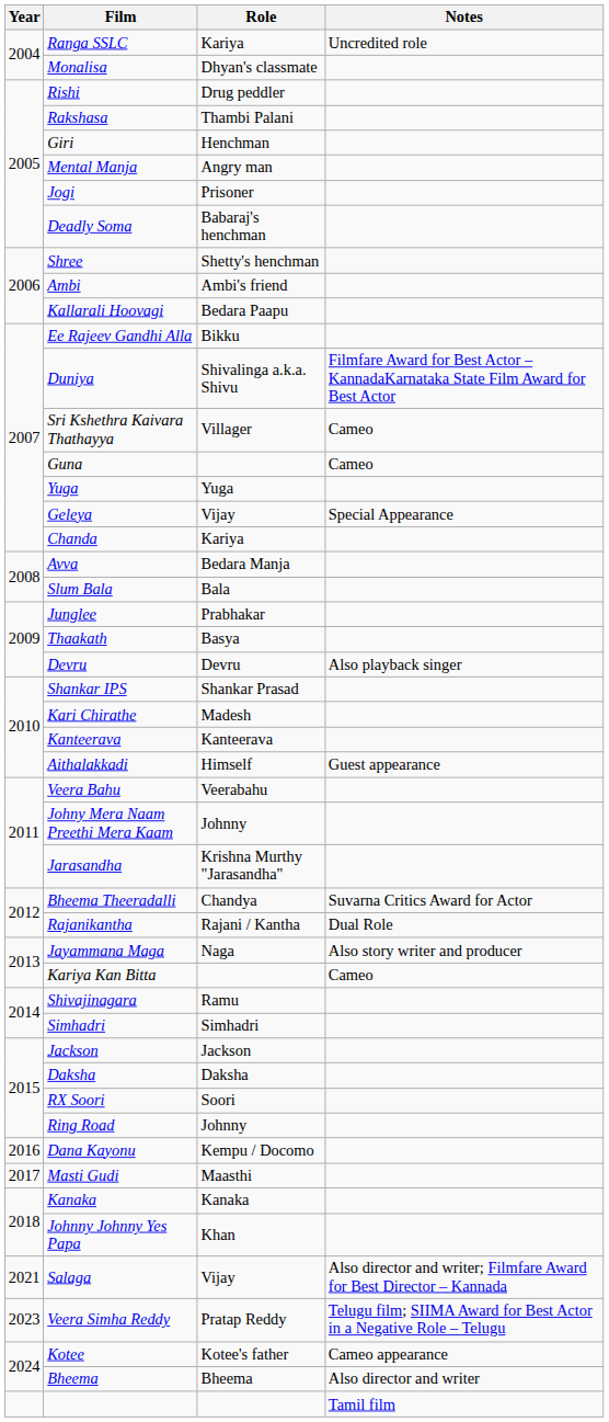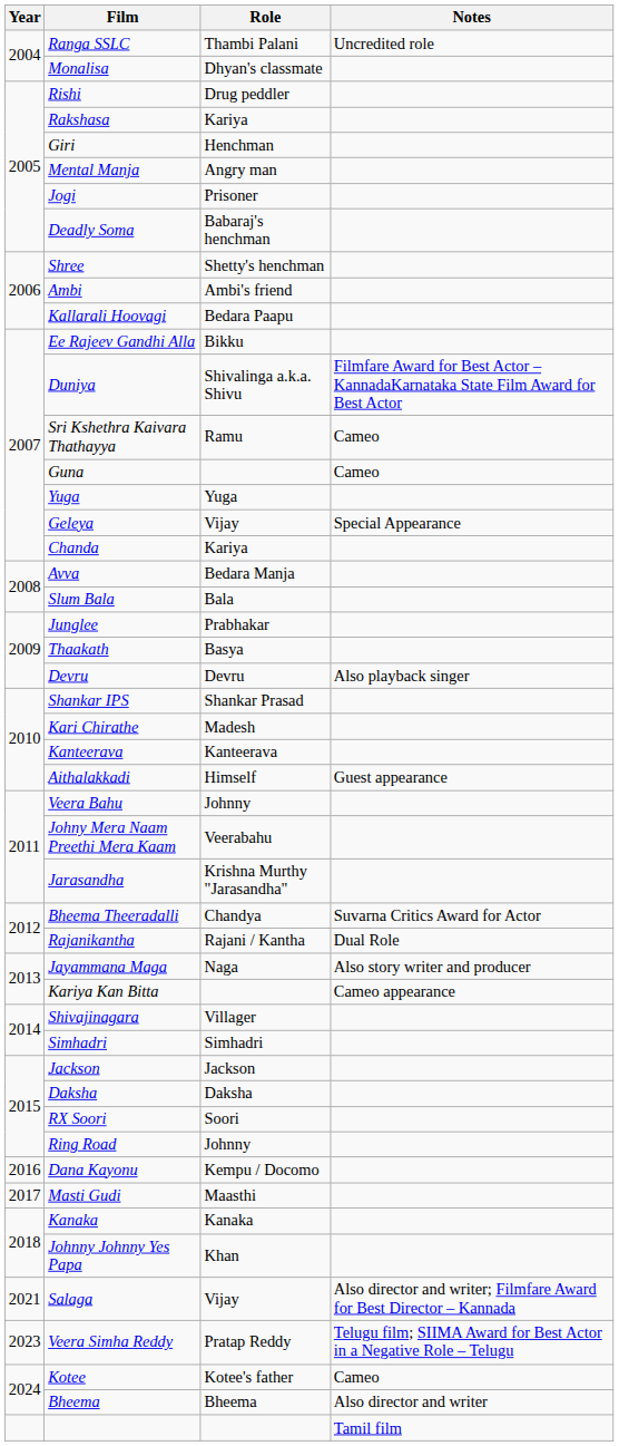Ranga SSLC | Role: Kariya -> Thambi Palani
Rakshasa | Role: Thambi Palani -> Kariya
Sri Kshethra Kaivara Thathayya | Role: Villager -> Ramu
Veera Bahu | Role: Veerabahu -> Johnny
Johny Mera Naam Preethi Mera Kaam | Role: Johnny -> Veerabahu
Kariya Kan Bitta | Notes: Cameo -> Cameo appearance
Shivajinagara | Role: Ramu -> Villager
Kotee | Notes: Cameo appearance -> Cameo
